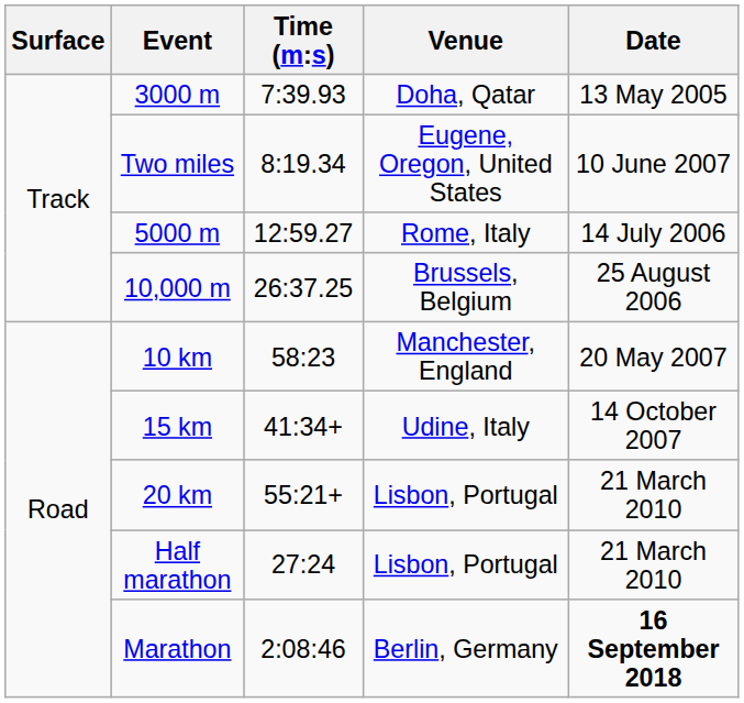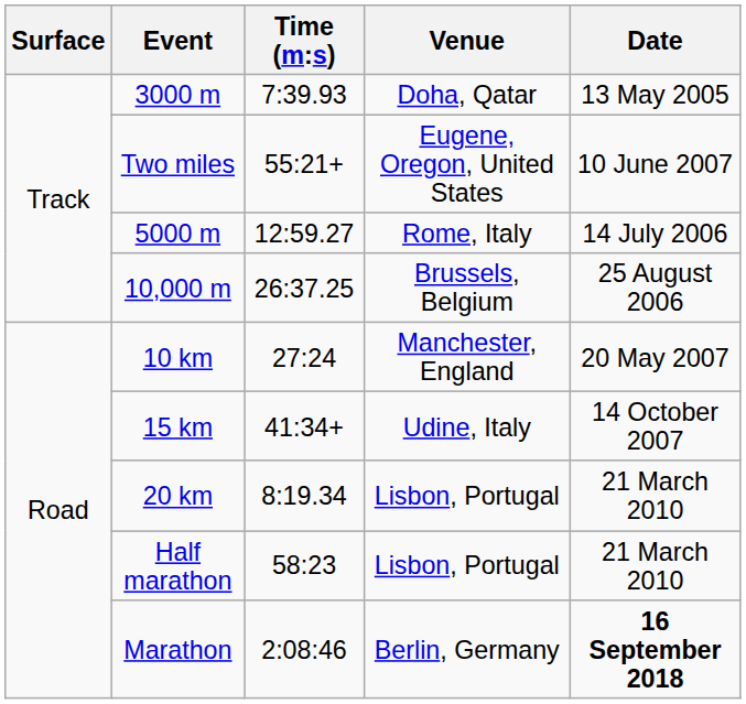Two miles | Time (m:s): 8:19.34 -> 55:21+
10 km | Time (m:s): 58:23 -> 27:24
20 km | Time (m:s): 55:21+ -> 8:19.34
Half marathon | Time (m:s): 27:24 -> 58:23
